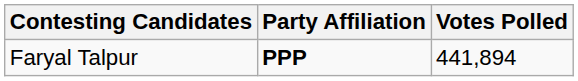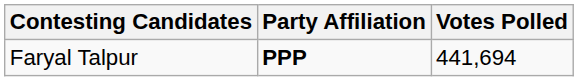Faryal Talpur | Votes Polled: 441,894 -> 441,694
